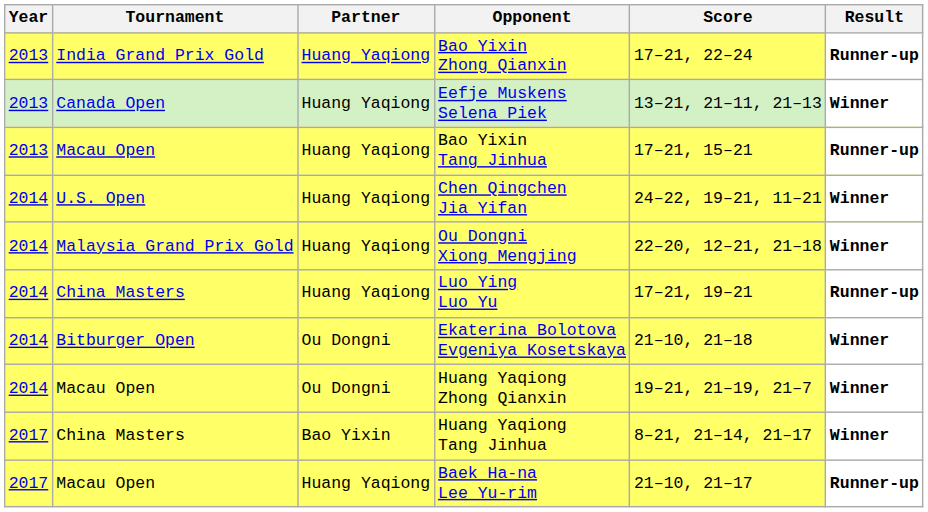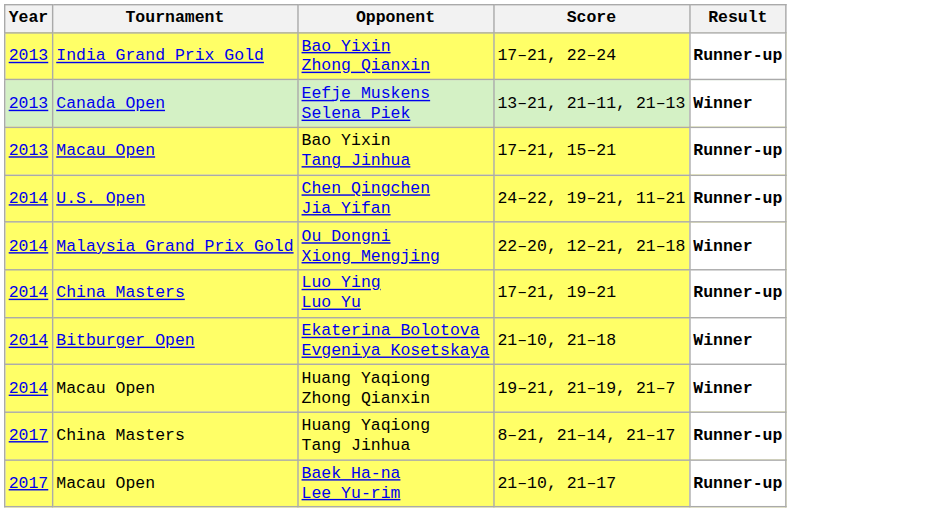- column: Partner | Huang Yaqiong | Huang Yaqiong | Huang Yaqiong | Huang Yaqiong | Huang Yaqiong | Huang Yaqiong | Ou Dongni | Ou Dongni | Bao Yixin | Huang Yaqiong
Chen Qingchen Jia Yifan | Result: Winner -> Runner-up
Huang Yaqiong Tang Jinhua | Result: Winner -> Runner-up
